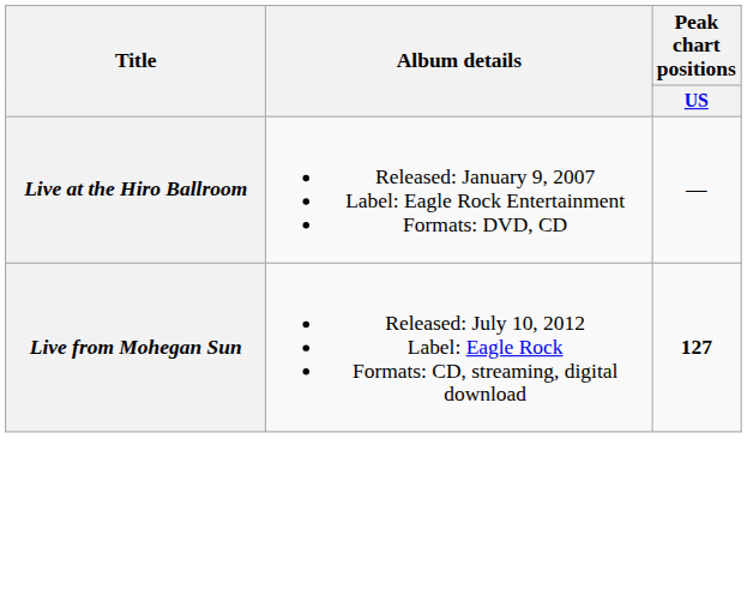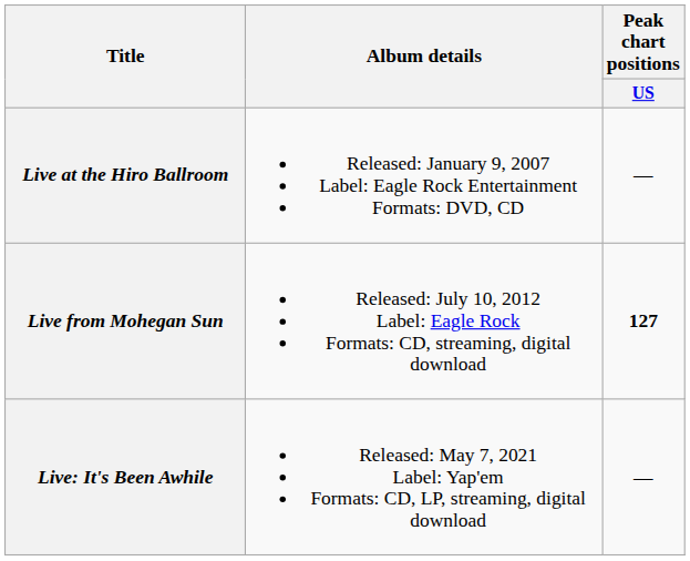+ row: Live: It's Been Awhile | Released: May 7, 2021 Label: Yap'em Formats: CD, LP, streaming, digital download | —
